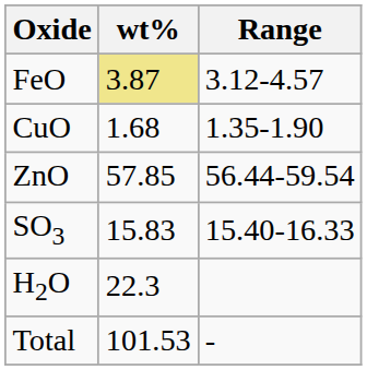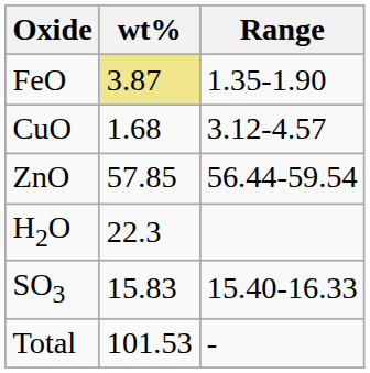FeO | Range: 3.12-4.57 -> 1.35-1.90
CuO | Range: 1.35-1.90 -> 3.12-4.57
rows swapped: SO3 <-> H2O
